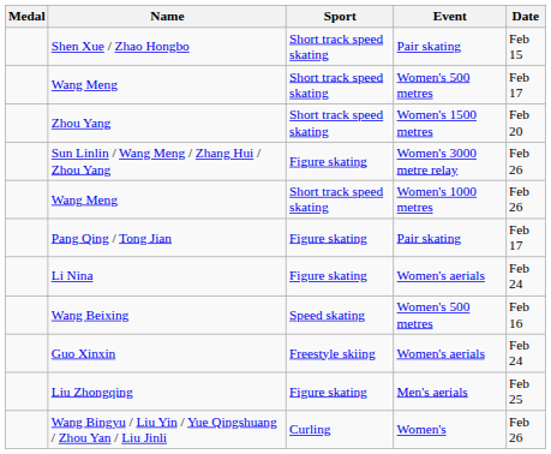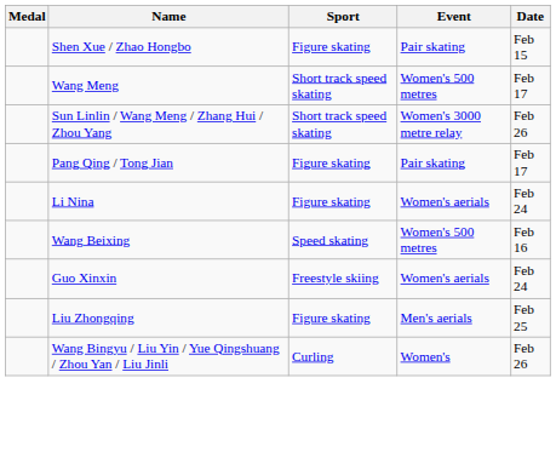Shen Xue / Zhao Hongbo | Sport: Short track speed skating -> Figure skating
- row: Zhou Yang | Short track speed skating | Women's 1500 metres | Feb 20
Sun Linlin / Wang Meng / Zhang Hui / Zhou Yang | Sport: Figure skating -> Short track speed skating
- row: Wang Meng | Short track speed skating | Women's 1000 metres | Feb 26
